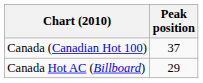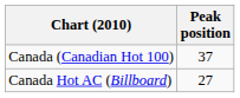Canada Hot AC (Billboard) | Peak position: 29 -> 27
